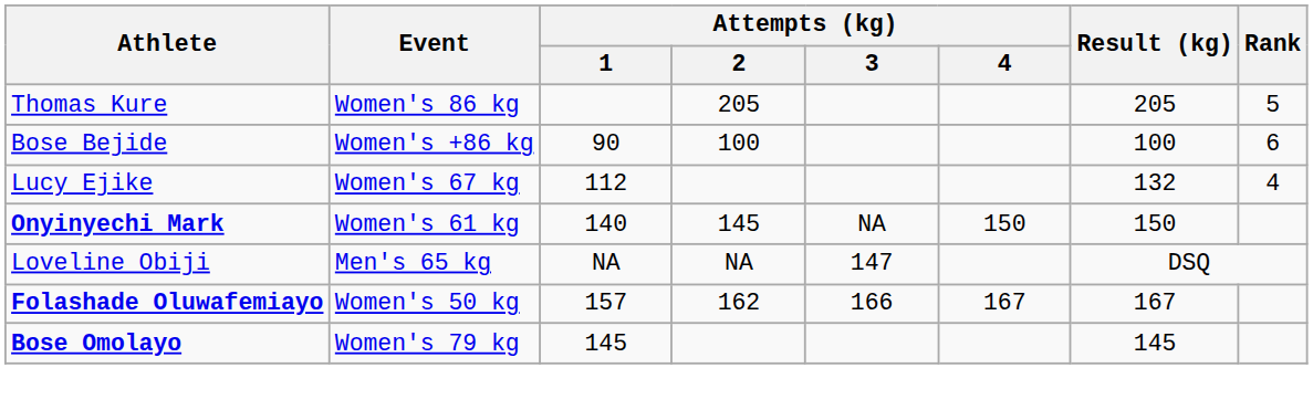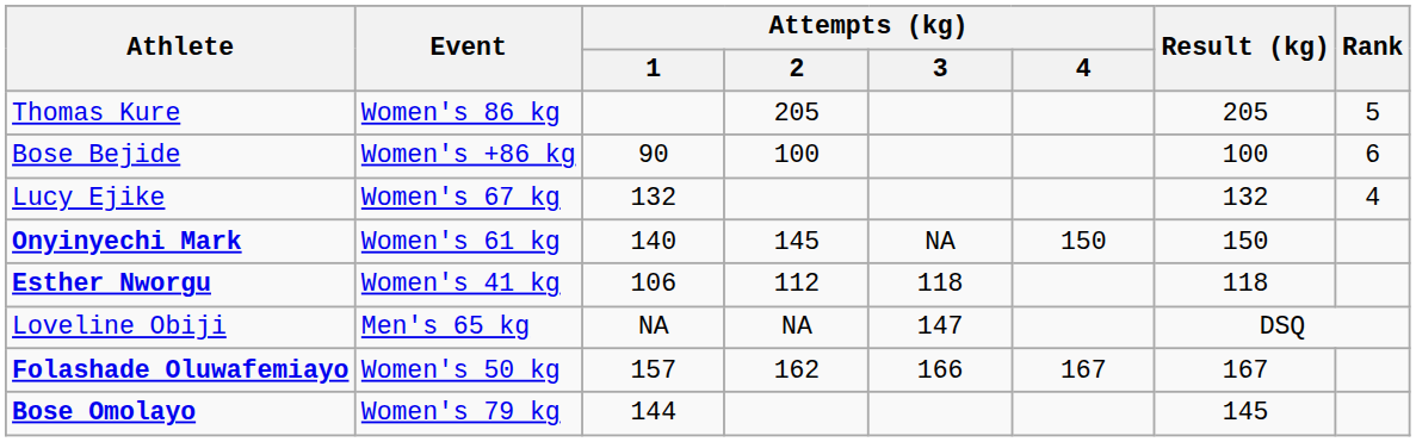Lucy Ejike | Attempts (kg) / 1: 112 -> 132
+ row: Esther Nworgu | Women's 41 kg | 106 | 112 | 118 | 118
Bose Omolayo | Attempts (kg) / 1: 145 -> 144
